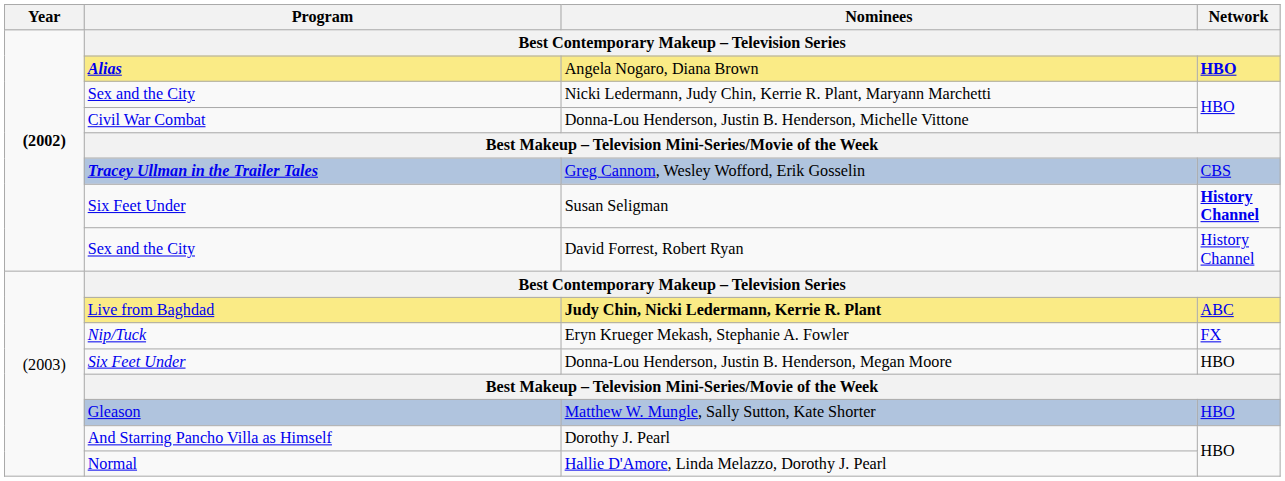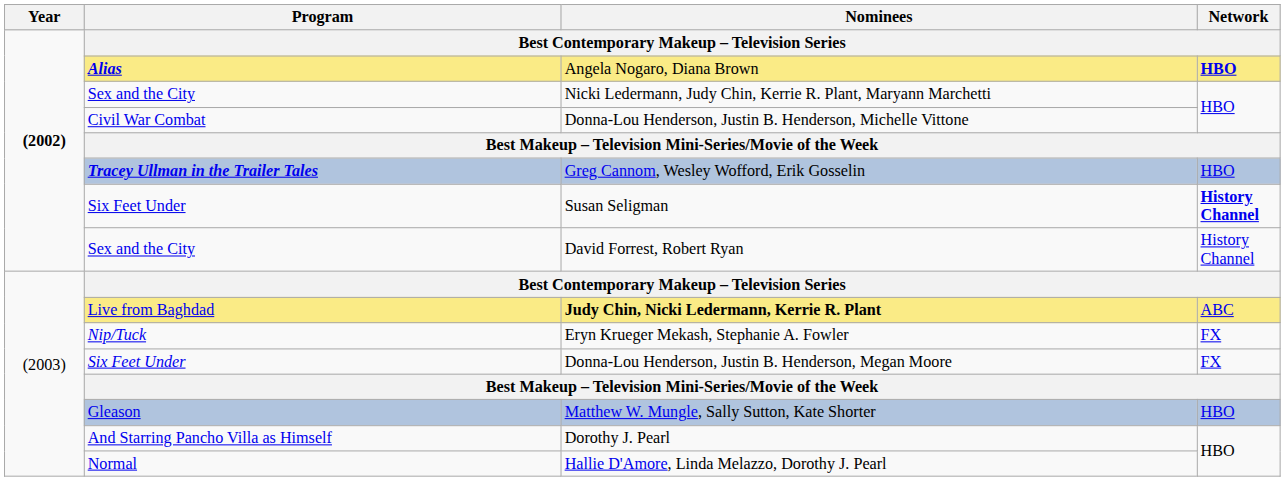Greg Cannom, Wesley Wofford, Erik Gosselin | Network: CBS -> HBO
Donna-Lou Henderson, Justin B. Henderson, Megan Moore | Network: HBO -> FX
